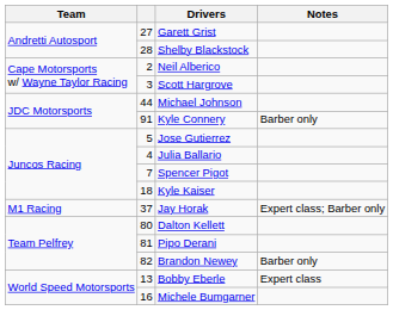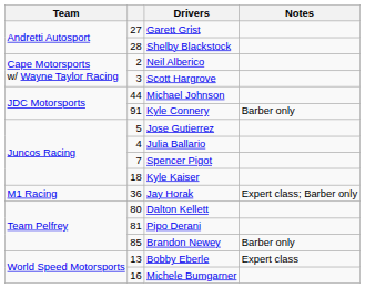Jay Horak | column 2: 37 -> 36
Brandon Newey | column 2: 82 -> 85
